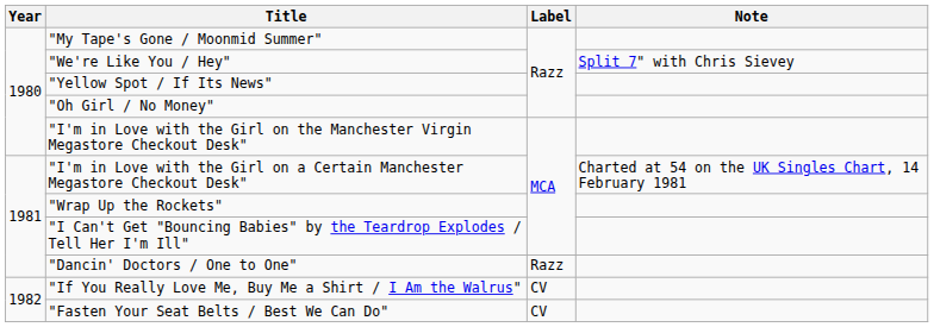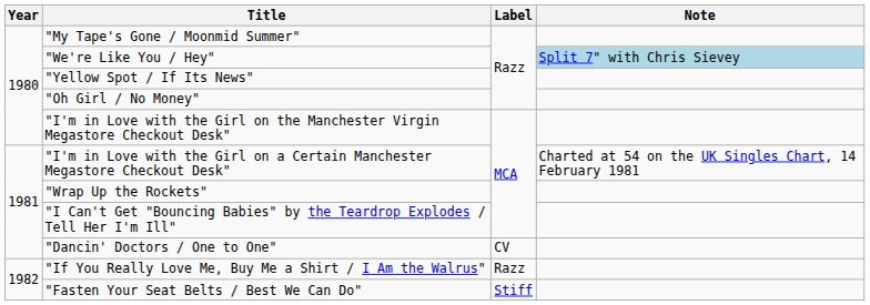"We're Like You / Hey" | Note: no background -> lightblue background
"Dancin' Doctors / One to One" | Label: Razz -> CV
"If You Really Love Me, Buy Me a Shirt / I Am the Walrus" | Label: CV -> Razz
"Fasten Your Seat Belts / Best We Can Do" | Label: CV -> Stiff
